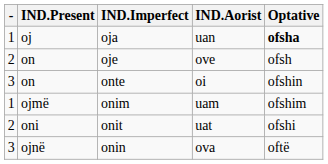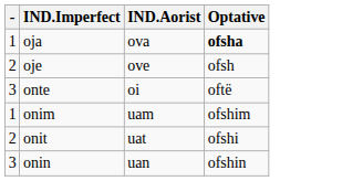- column: IND.Present | oj | on | on | ojmë | oni | ojnë
oja | IND.Aorist: uan -> ova
onte | Optative: ofshin -> oftë
onin | IND.Aorist: ova -> uan
onin | Optative: oftë -> ofshin
